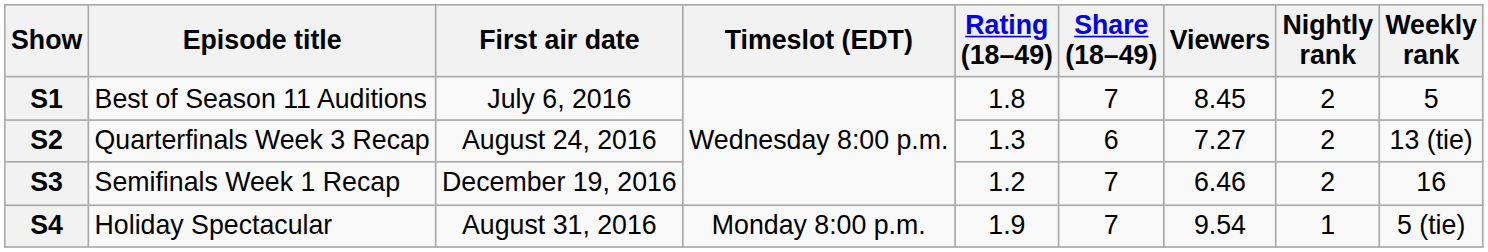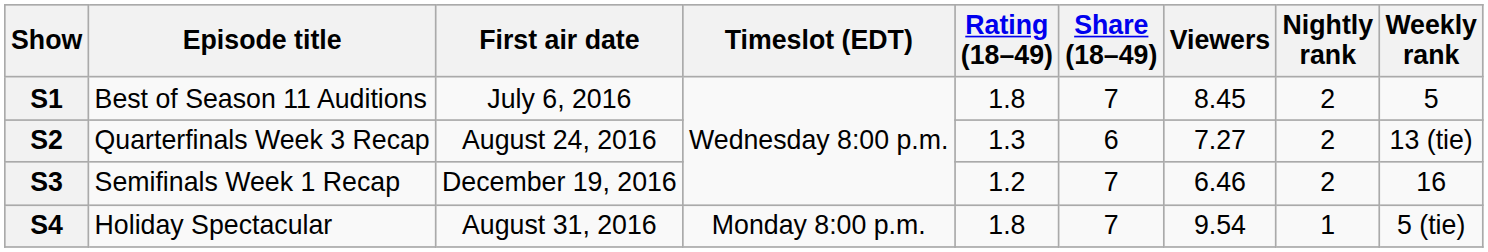S4 | Rating (18–49): 1.9 -> 1.8
